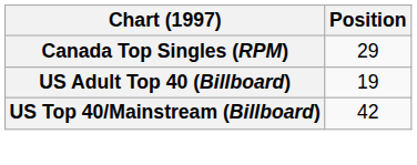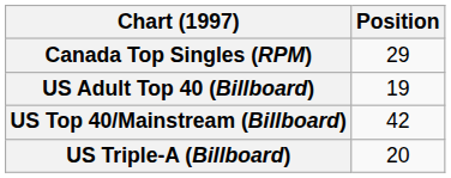+ row: US Triple-A (Billboard) | 20
